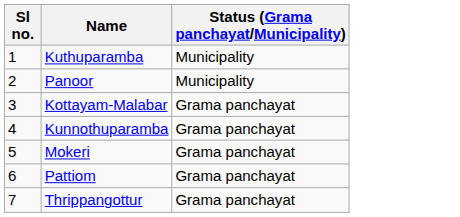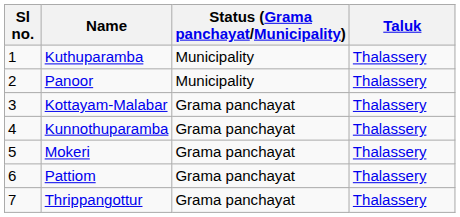+ column: Taluk | Thalassery | Thalassery | Thalassery | Thalassery | Thalassery | Thalassery | Thalassery
